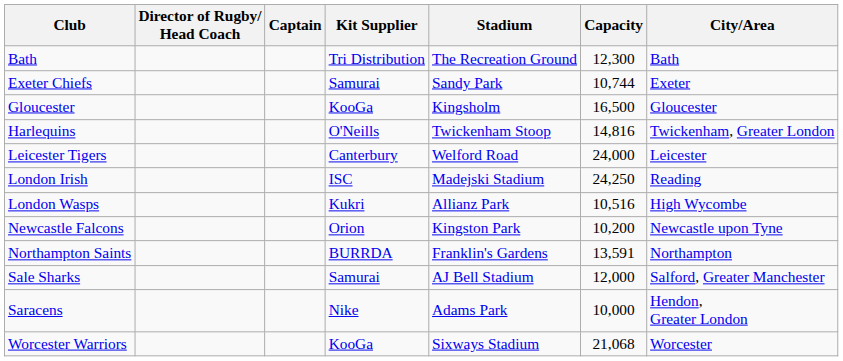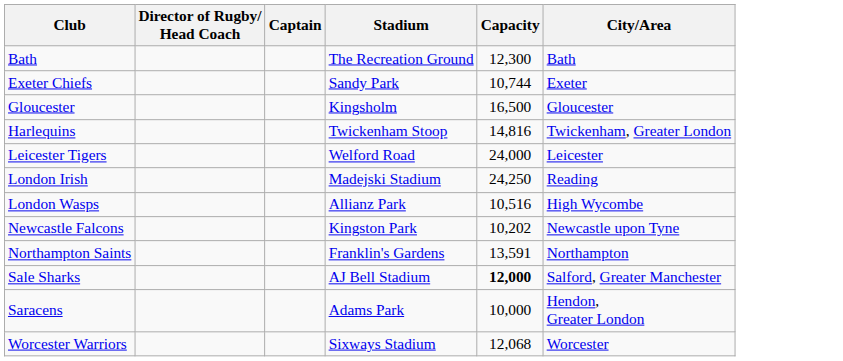- column: Kit Supplier | Tri Distribution | Samurai | KooGa | O'Neills | Canterbury | ISC | Kukri | Orion | BURRDA | Samurai | Nike | KooGa
Newcastle Falcons | Capacity: 10,200 -> 10,202
Sale Sharks | Capacity: normal -> bold
Worcester Warriors | Capacity: 21,068 -> 12,068
